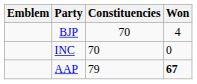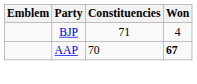BJP | Constituencies: 70 -> 71
- row: INC | 70 | 0
AAP | Constituencies: 79 -> 70
